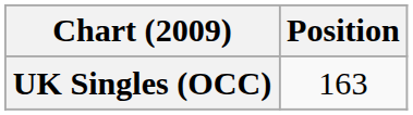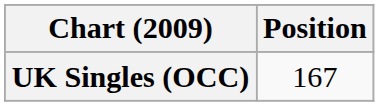UK Singles (OCC) | Position: 163 -> 167
